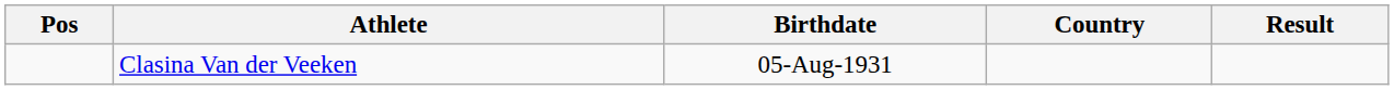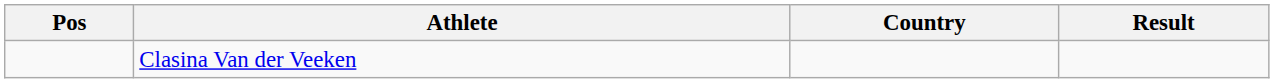- column: Birthdate | 05-Aug-1931
